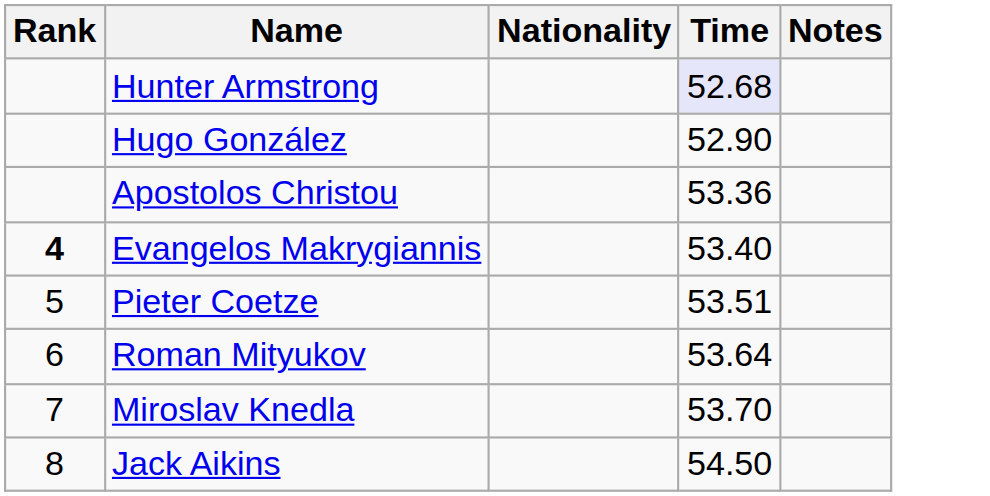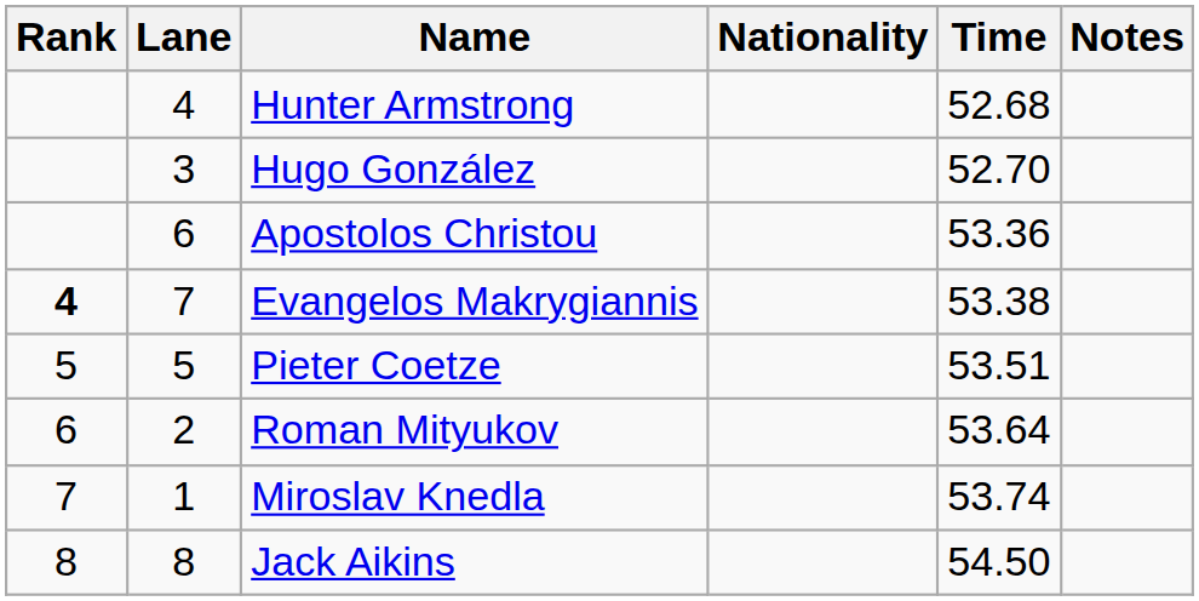+ column: Lane | 4 | 3 | 6 | 7 | 5 | 2 | 1 | 8
Hunter Armstrong | Time: lavender background -> no background
Hugo González | Time: 52.90 -> 52.70
Evangelos Makrygiannis | Time: 53.40 -> 53.38
Miroslav Knedla | Time: 53.70 -> 53.74
